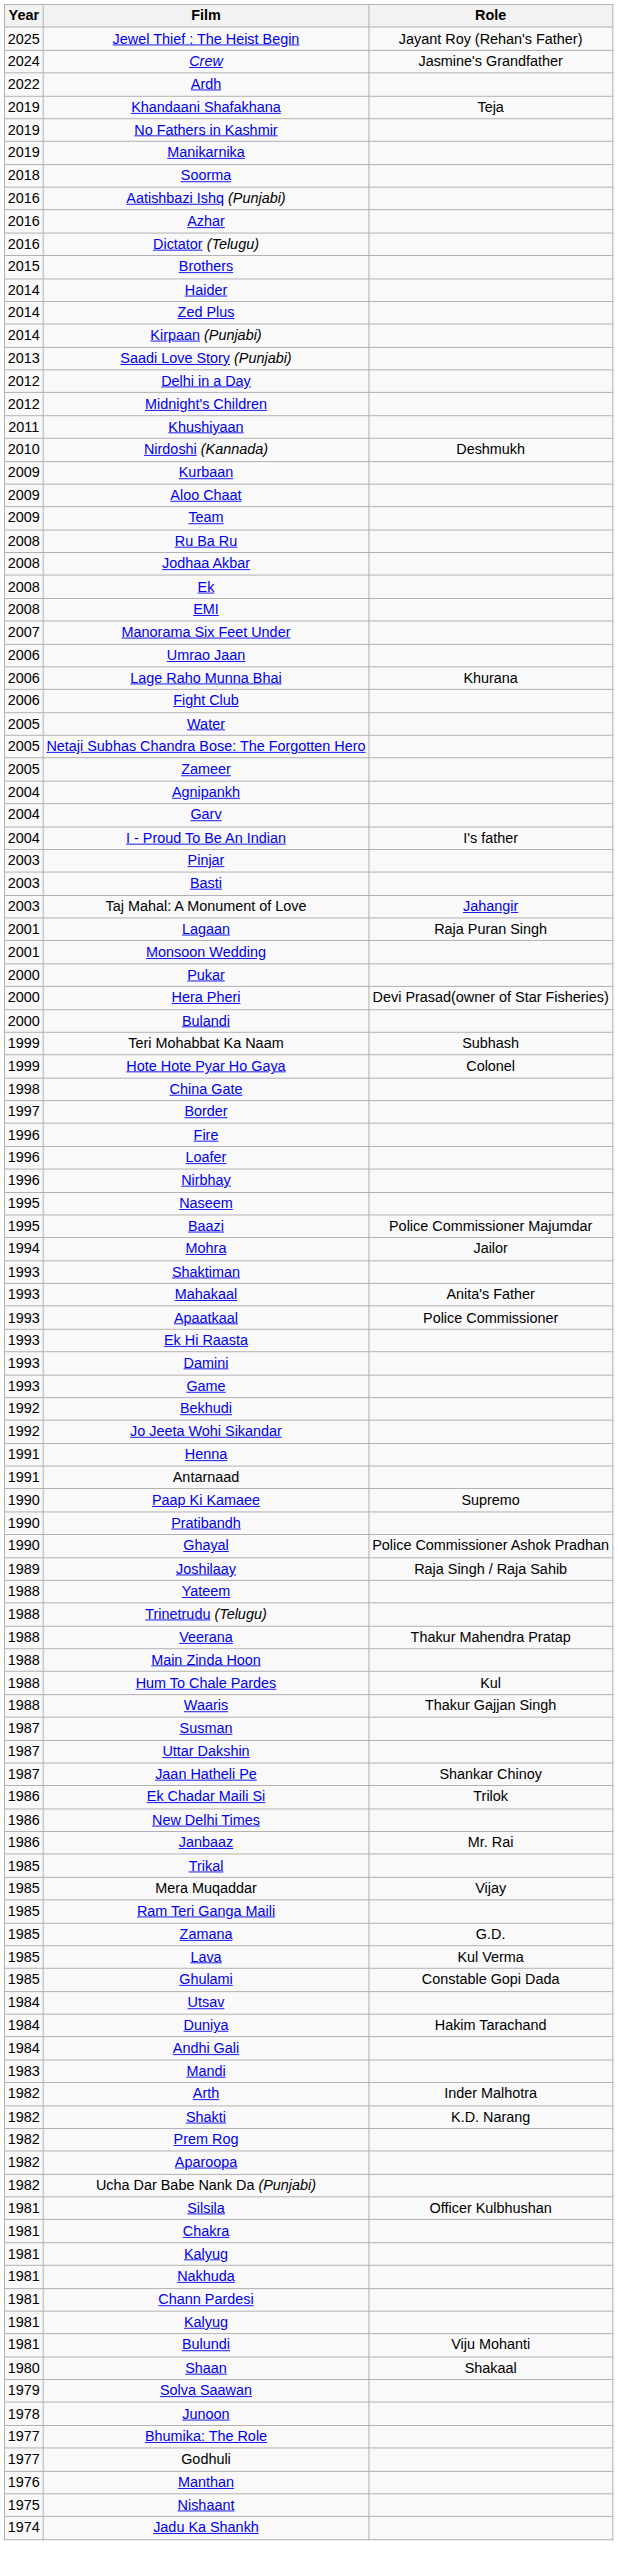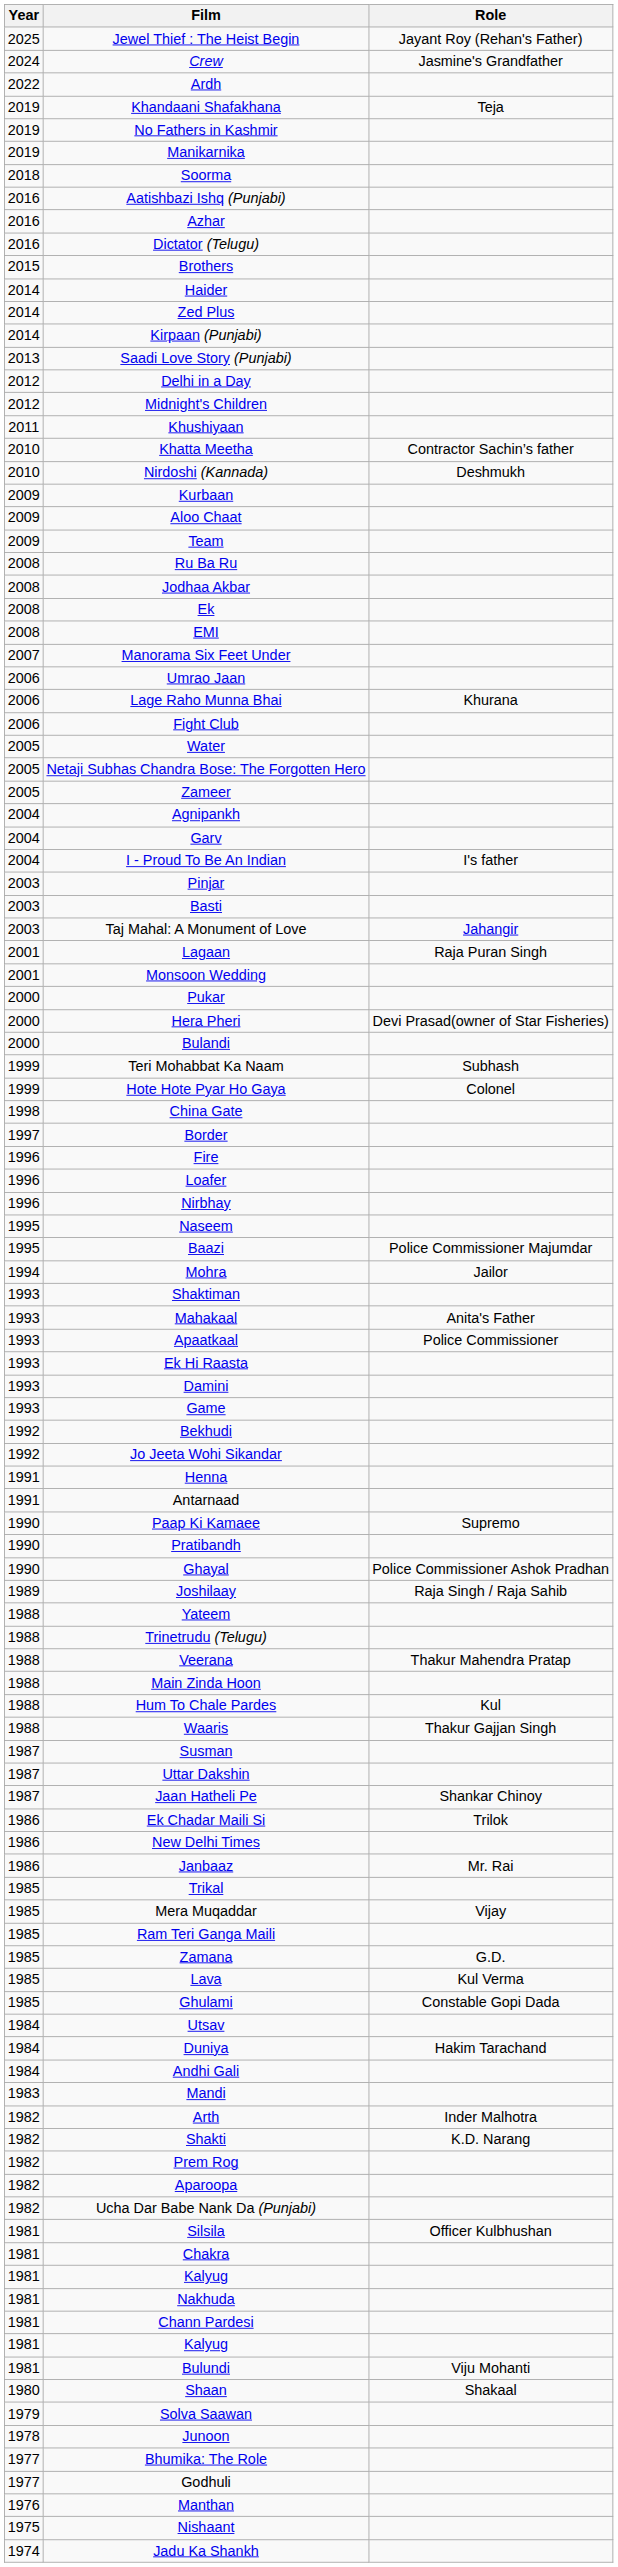+ row: 2010 | Khatta Meetha | Contractor Sachin’s father
